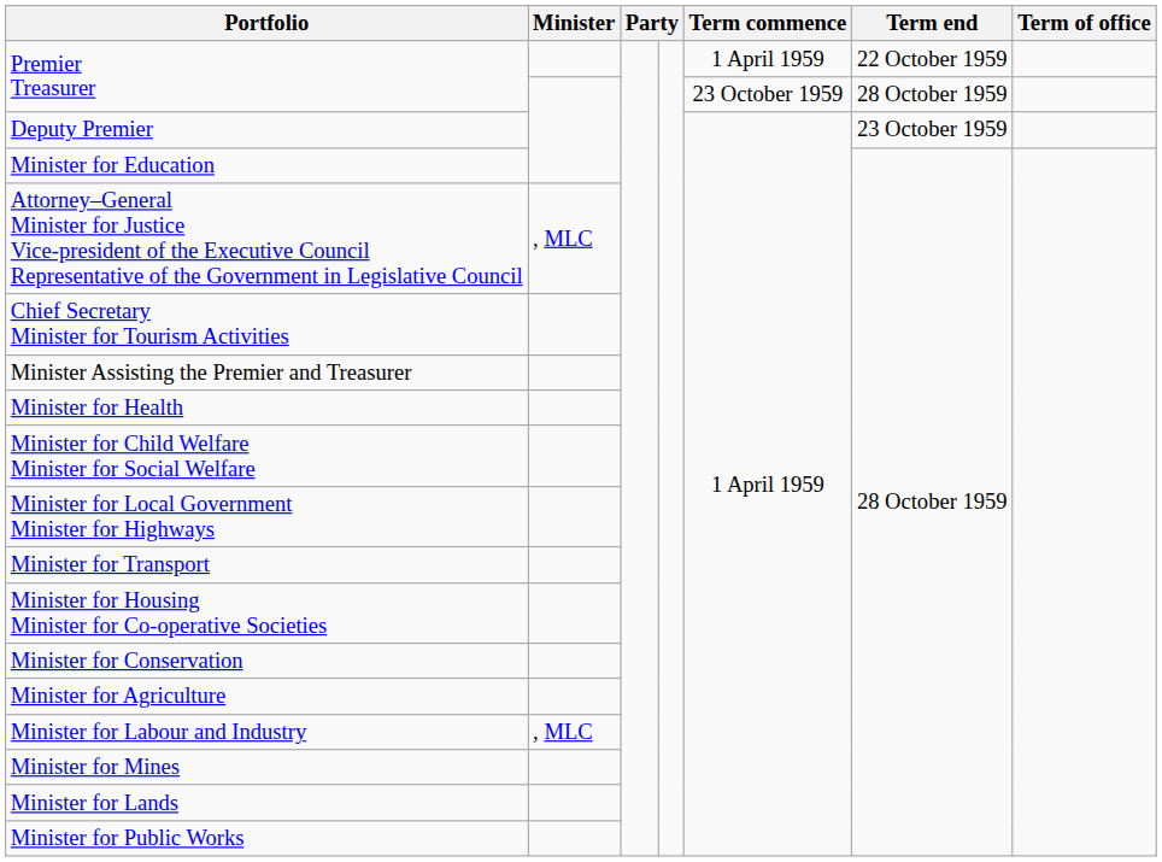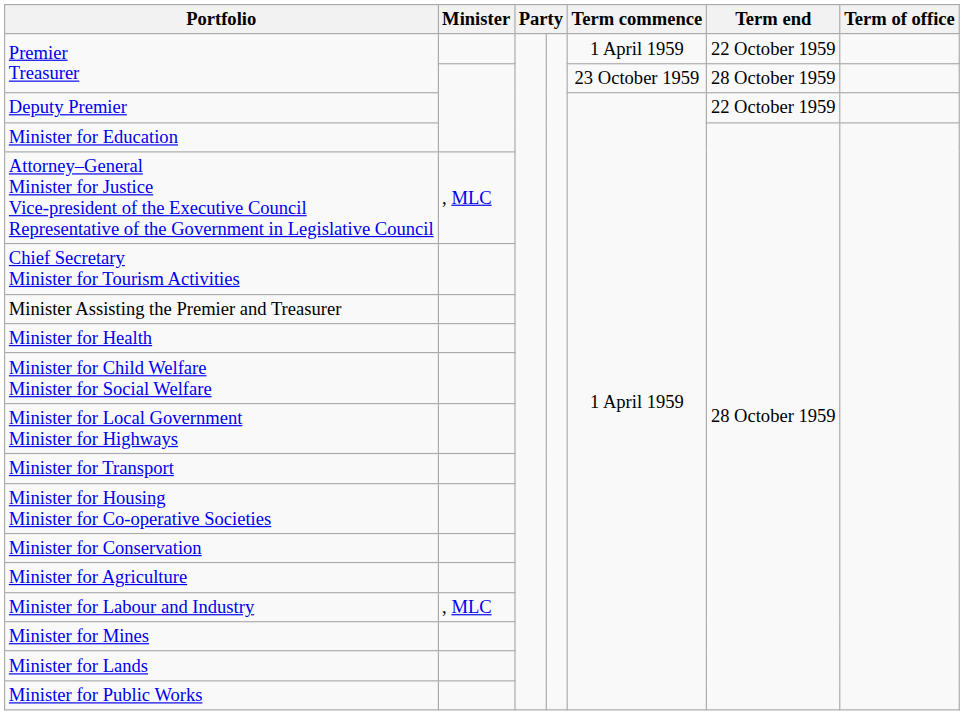Deputy Premier | Term end: 23 October 1959 -> 22 October 1959
